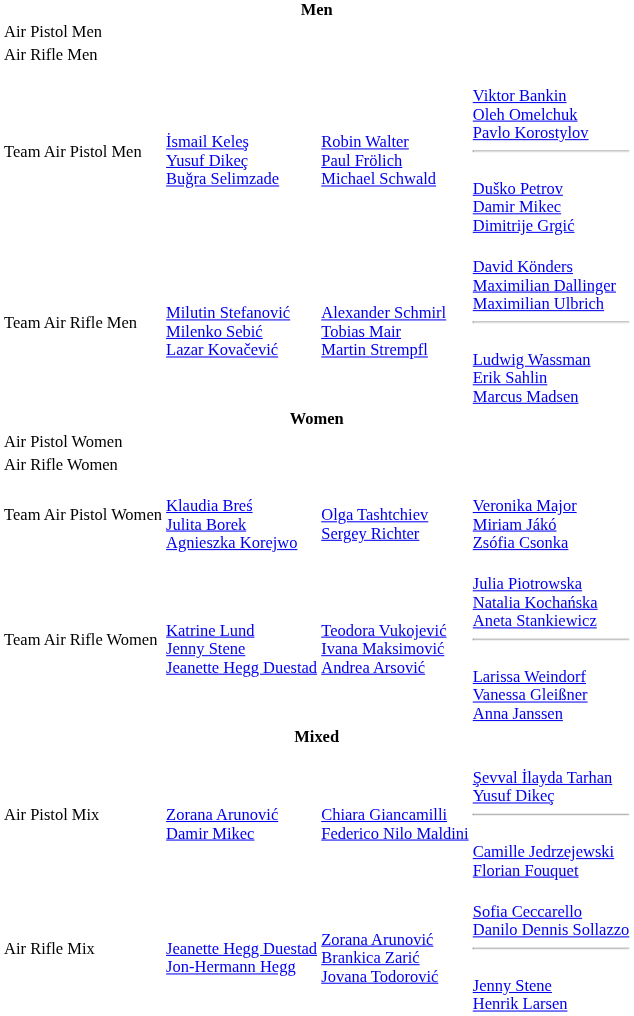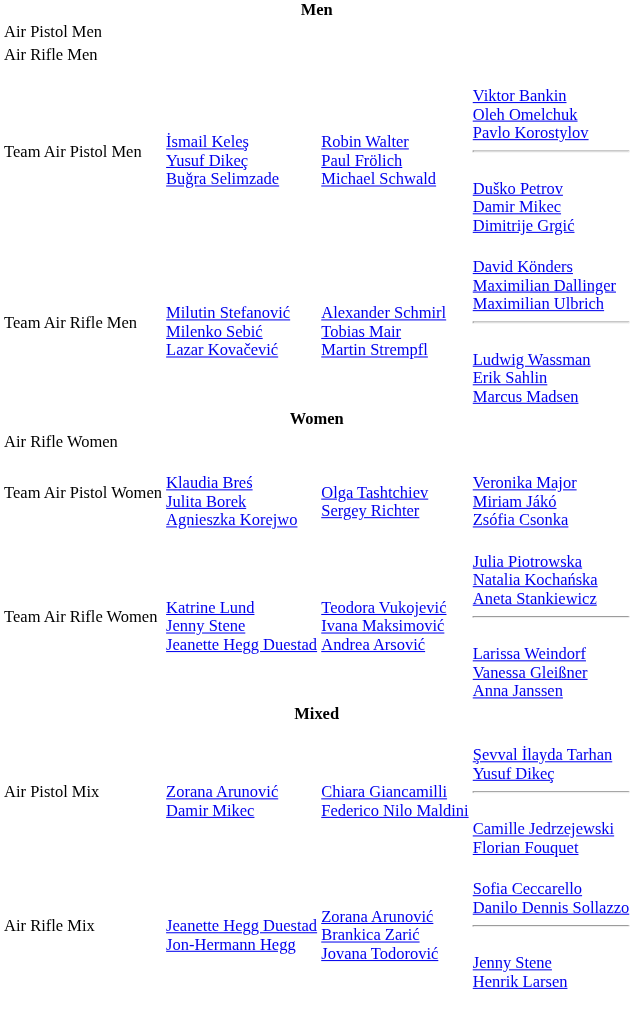- row: Air Pistol Women
